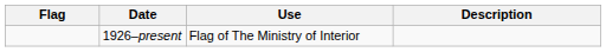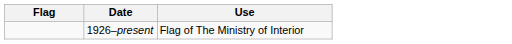- column: Description
